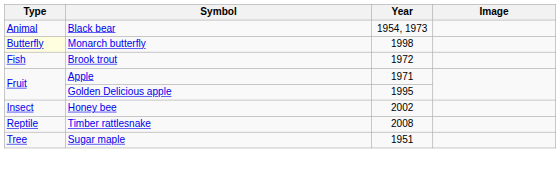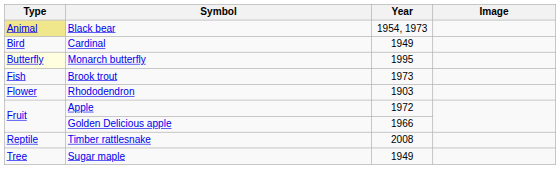Black bear | Type: no background -> khaki background
+ row: Bird | Cardinal | 1949
Monarch butterfly | Year: 1998 -> 1995
Brook trout | Year: 1972 -> 1973
+ row: Flower | Rhododendron | 1903
Apple | Year: 1971 -> 1972
Golden Delicious apple | Year: 1995 -> 1966
- row: Insect | Honey bee | 2002
Sugar maple | Year: 1951 -> 1949
